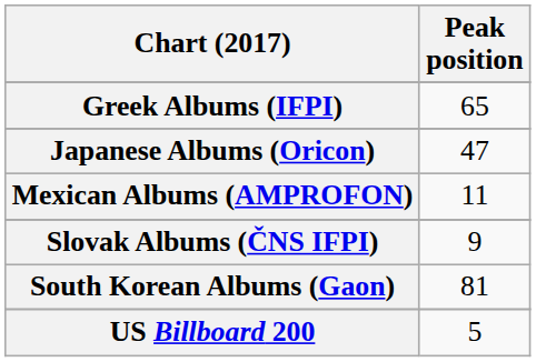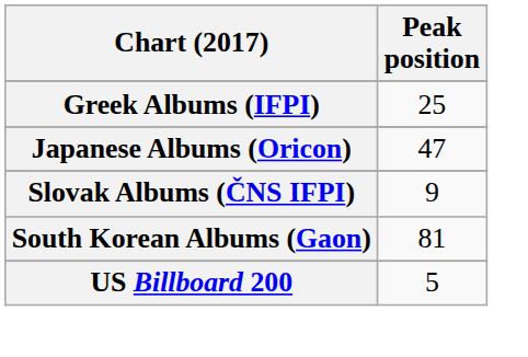Greek Albums (IFPI) | Peak position: 65 -> 25
- row: Mexican Albums (AMPROFON) | 11
